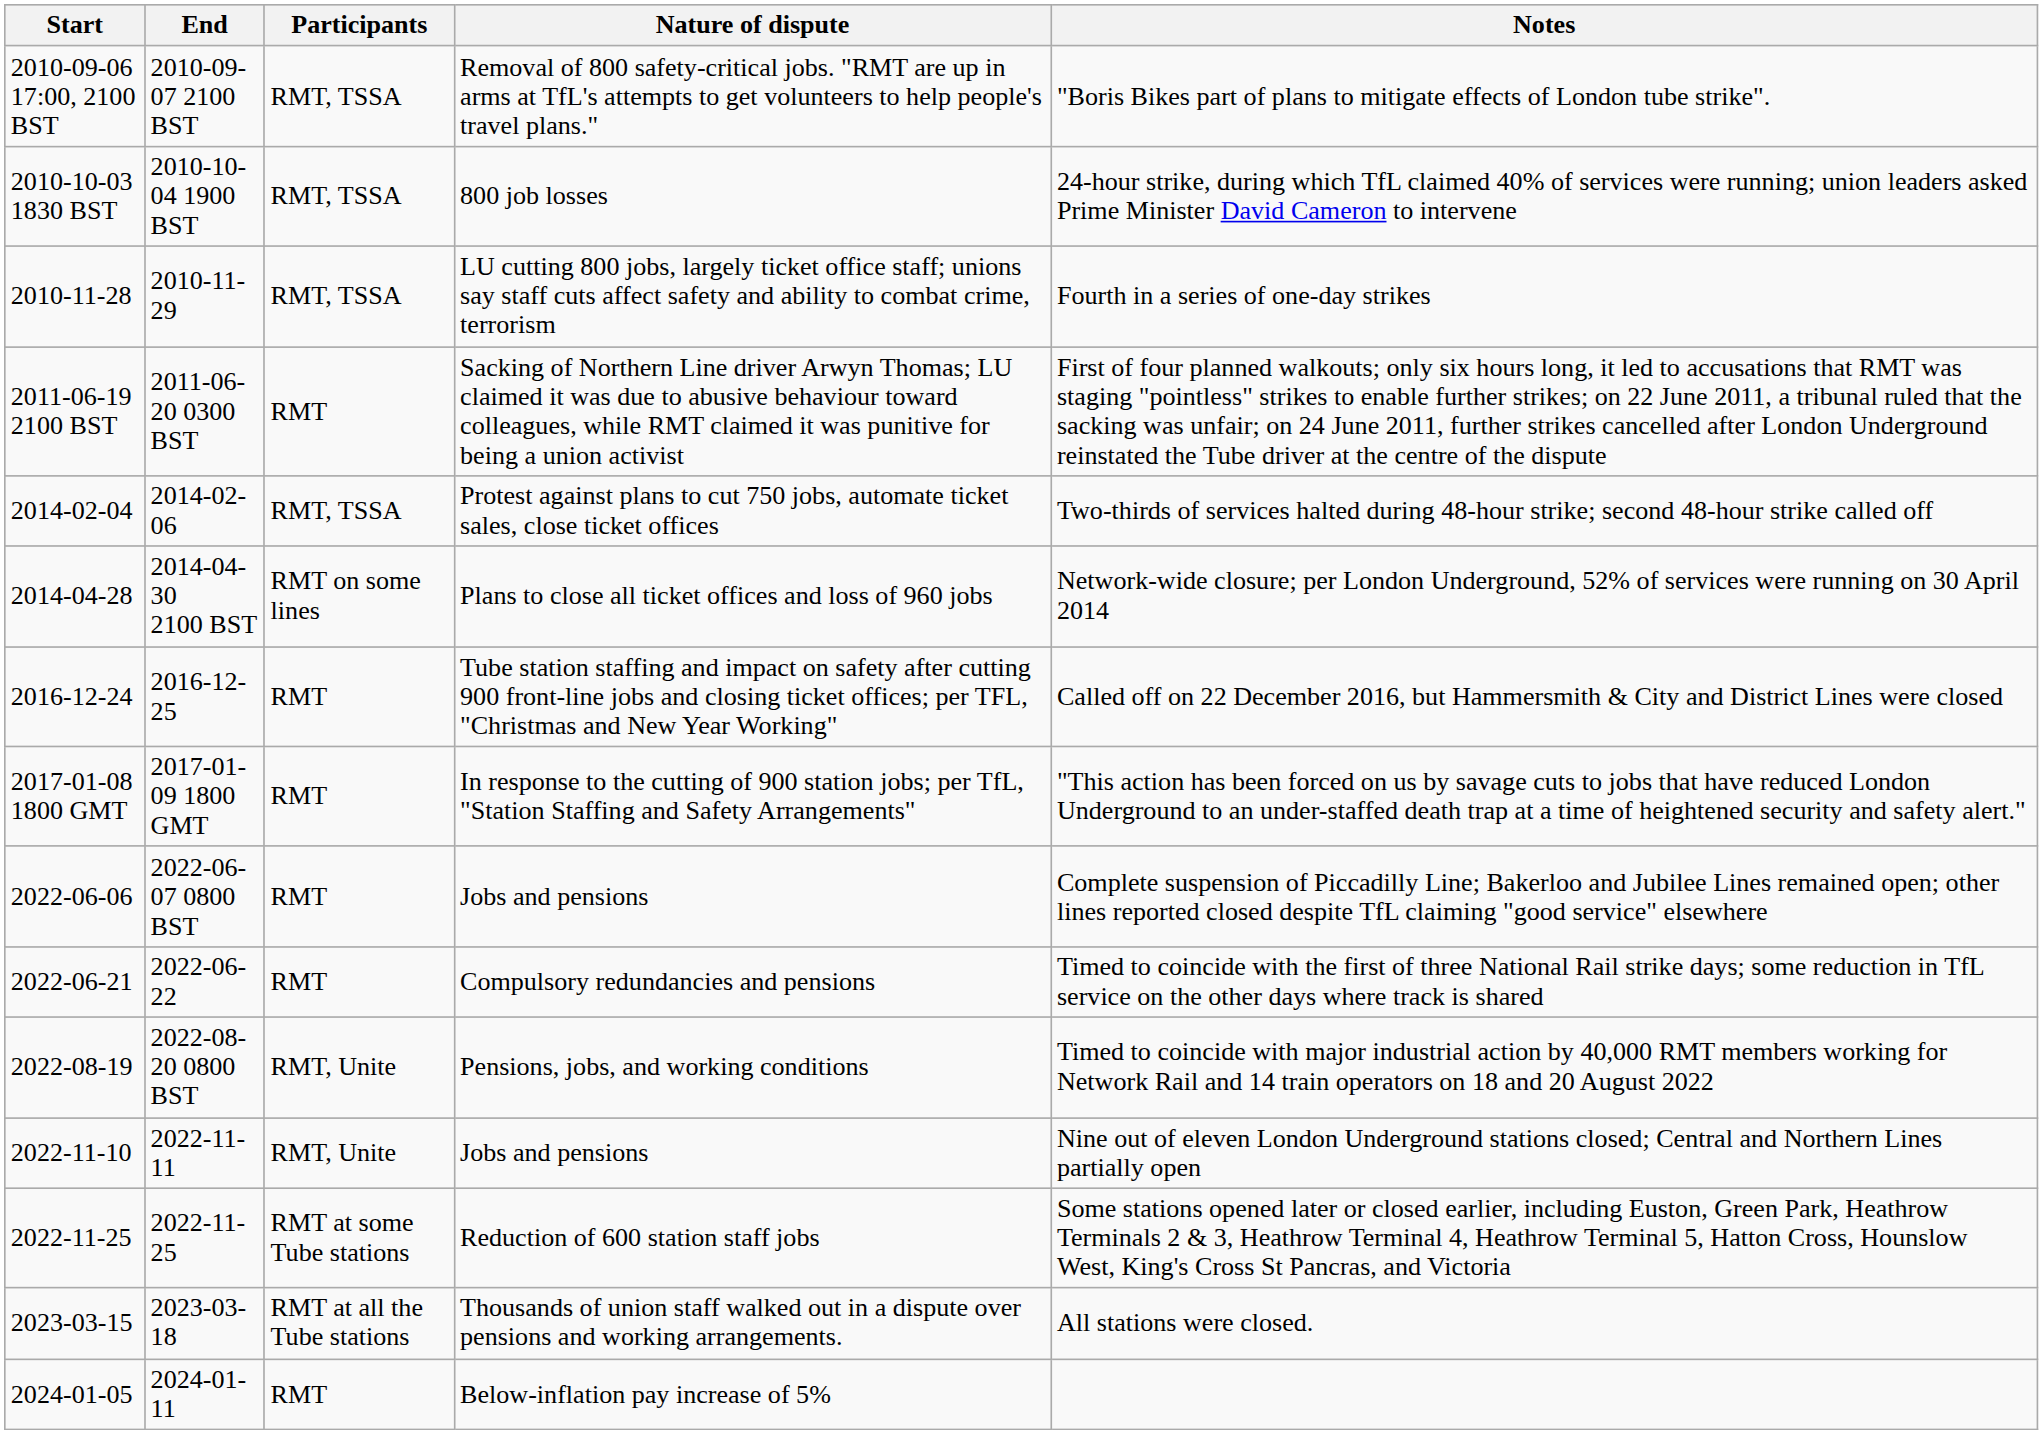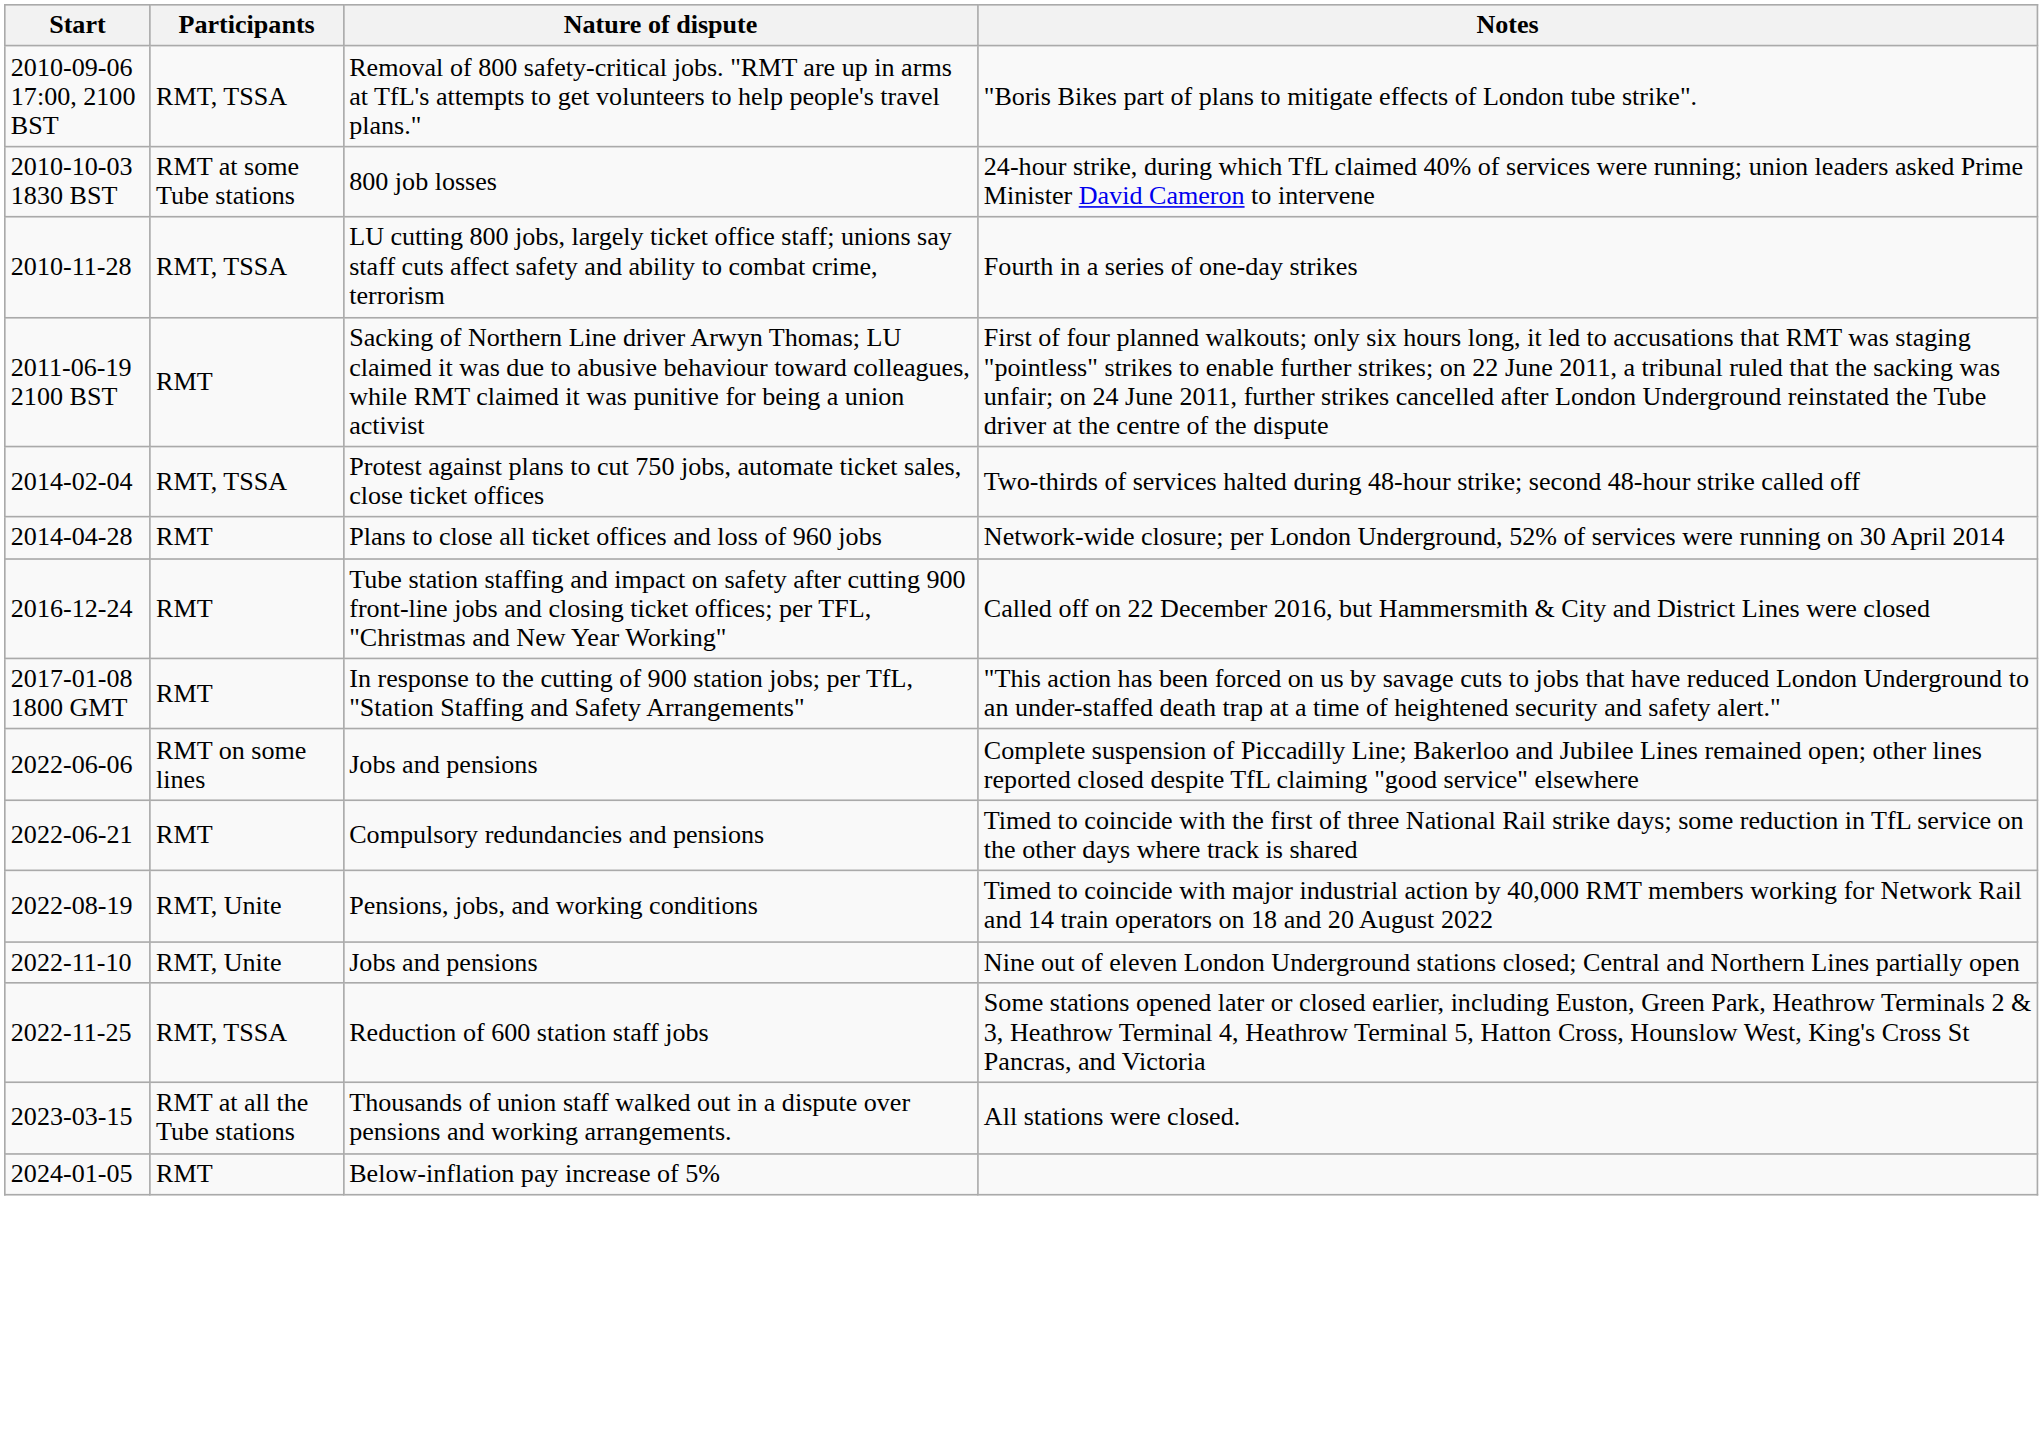- column: End | 2010-09-07 2100 BST | 2010-10-04 1900 BST | 2010-11-29 | 2011-06-20 0300 BST | 2014-02-06 | 2014-04-30 2100 BST | 2016-12-25 | 2017-01-09 1800 GMT | 2022-06-07 0800 BST | 2022-06-22 | 2022-08-20 0800 BST | 2022-11-11 | 2022-11-25 | 2023-03-18 | 2024-01-11
800 job losses | Participants: RMT, TSSA -> RMT at some Tube stations
Plans to close all ticket offices and loss of 960 jobs | Participants: RMT on some lines -> RMT
2022-06-06 / Jobs and pensions | Participants: RMT -> RMT on some lines
Reduction of 600 station staff jobs | Participants: RMT at some Tube stations -> RMT, TSSA
